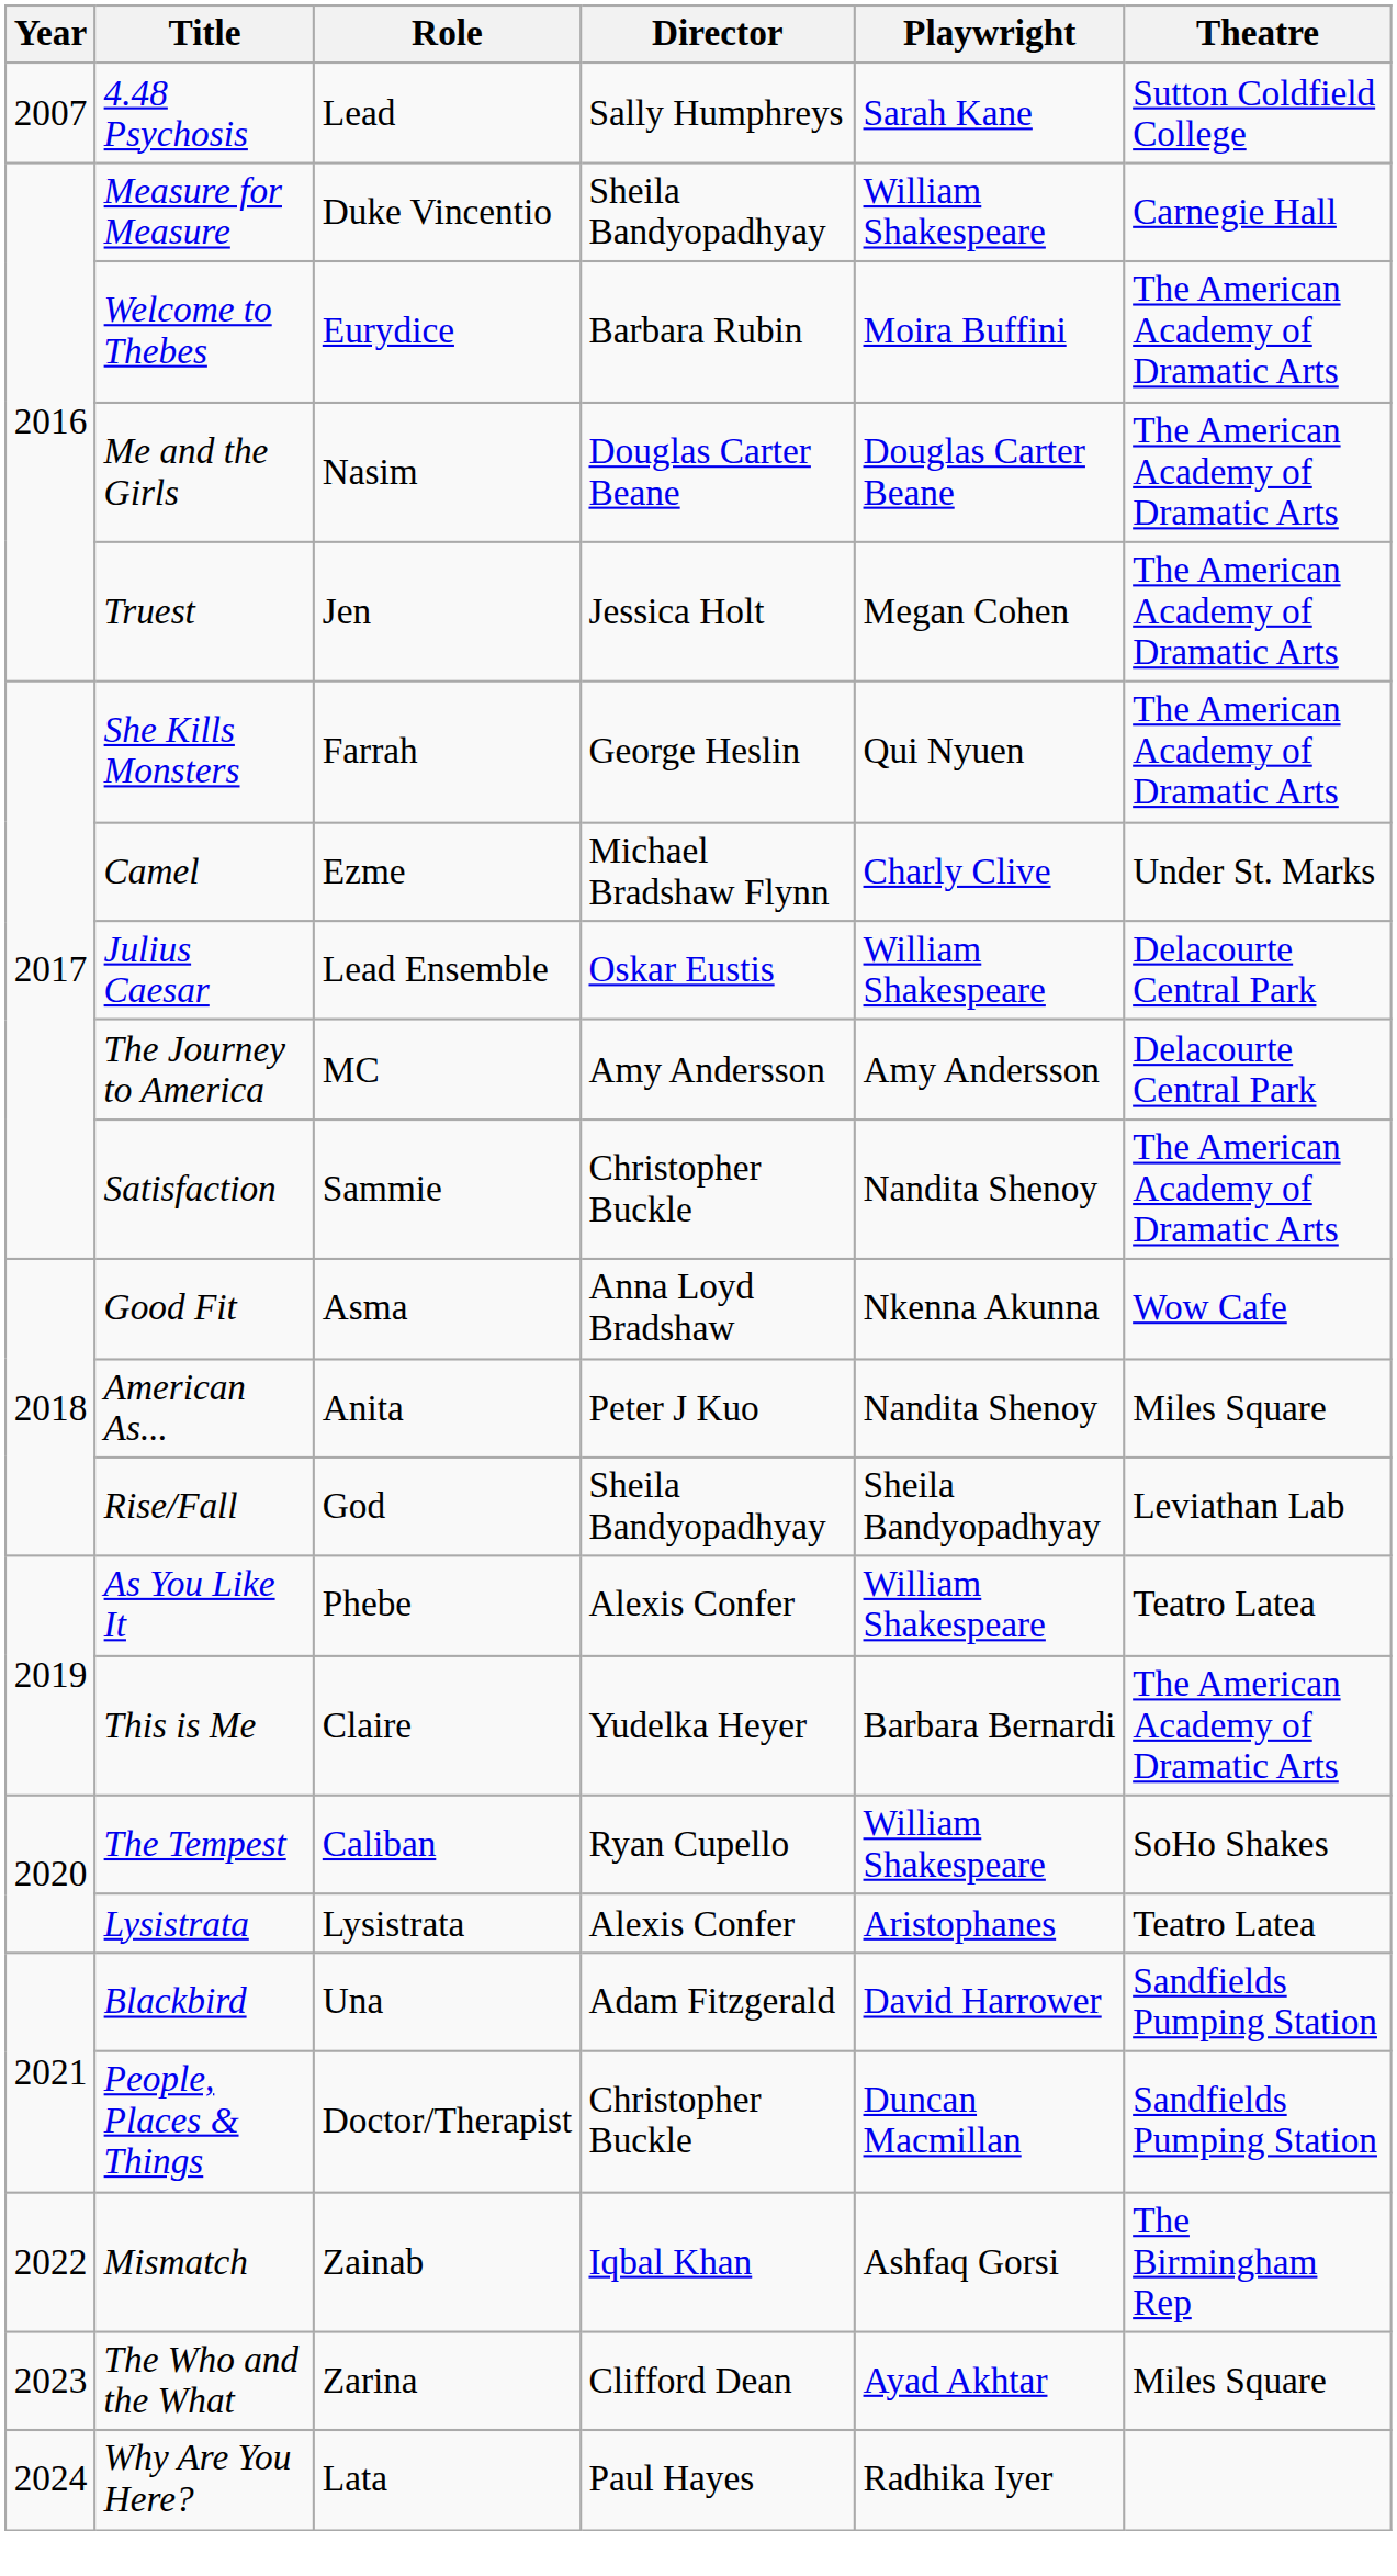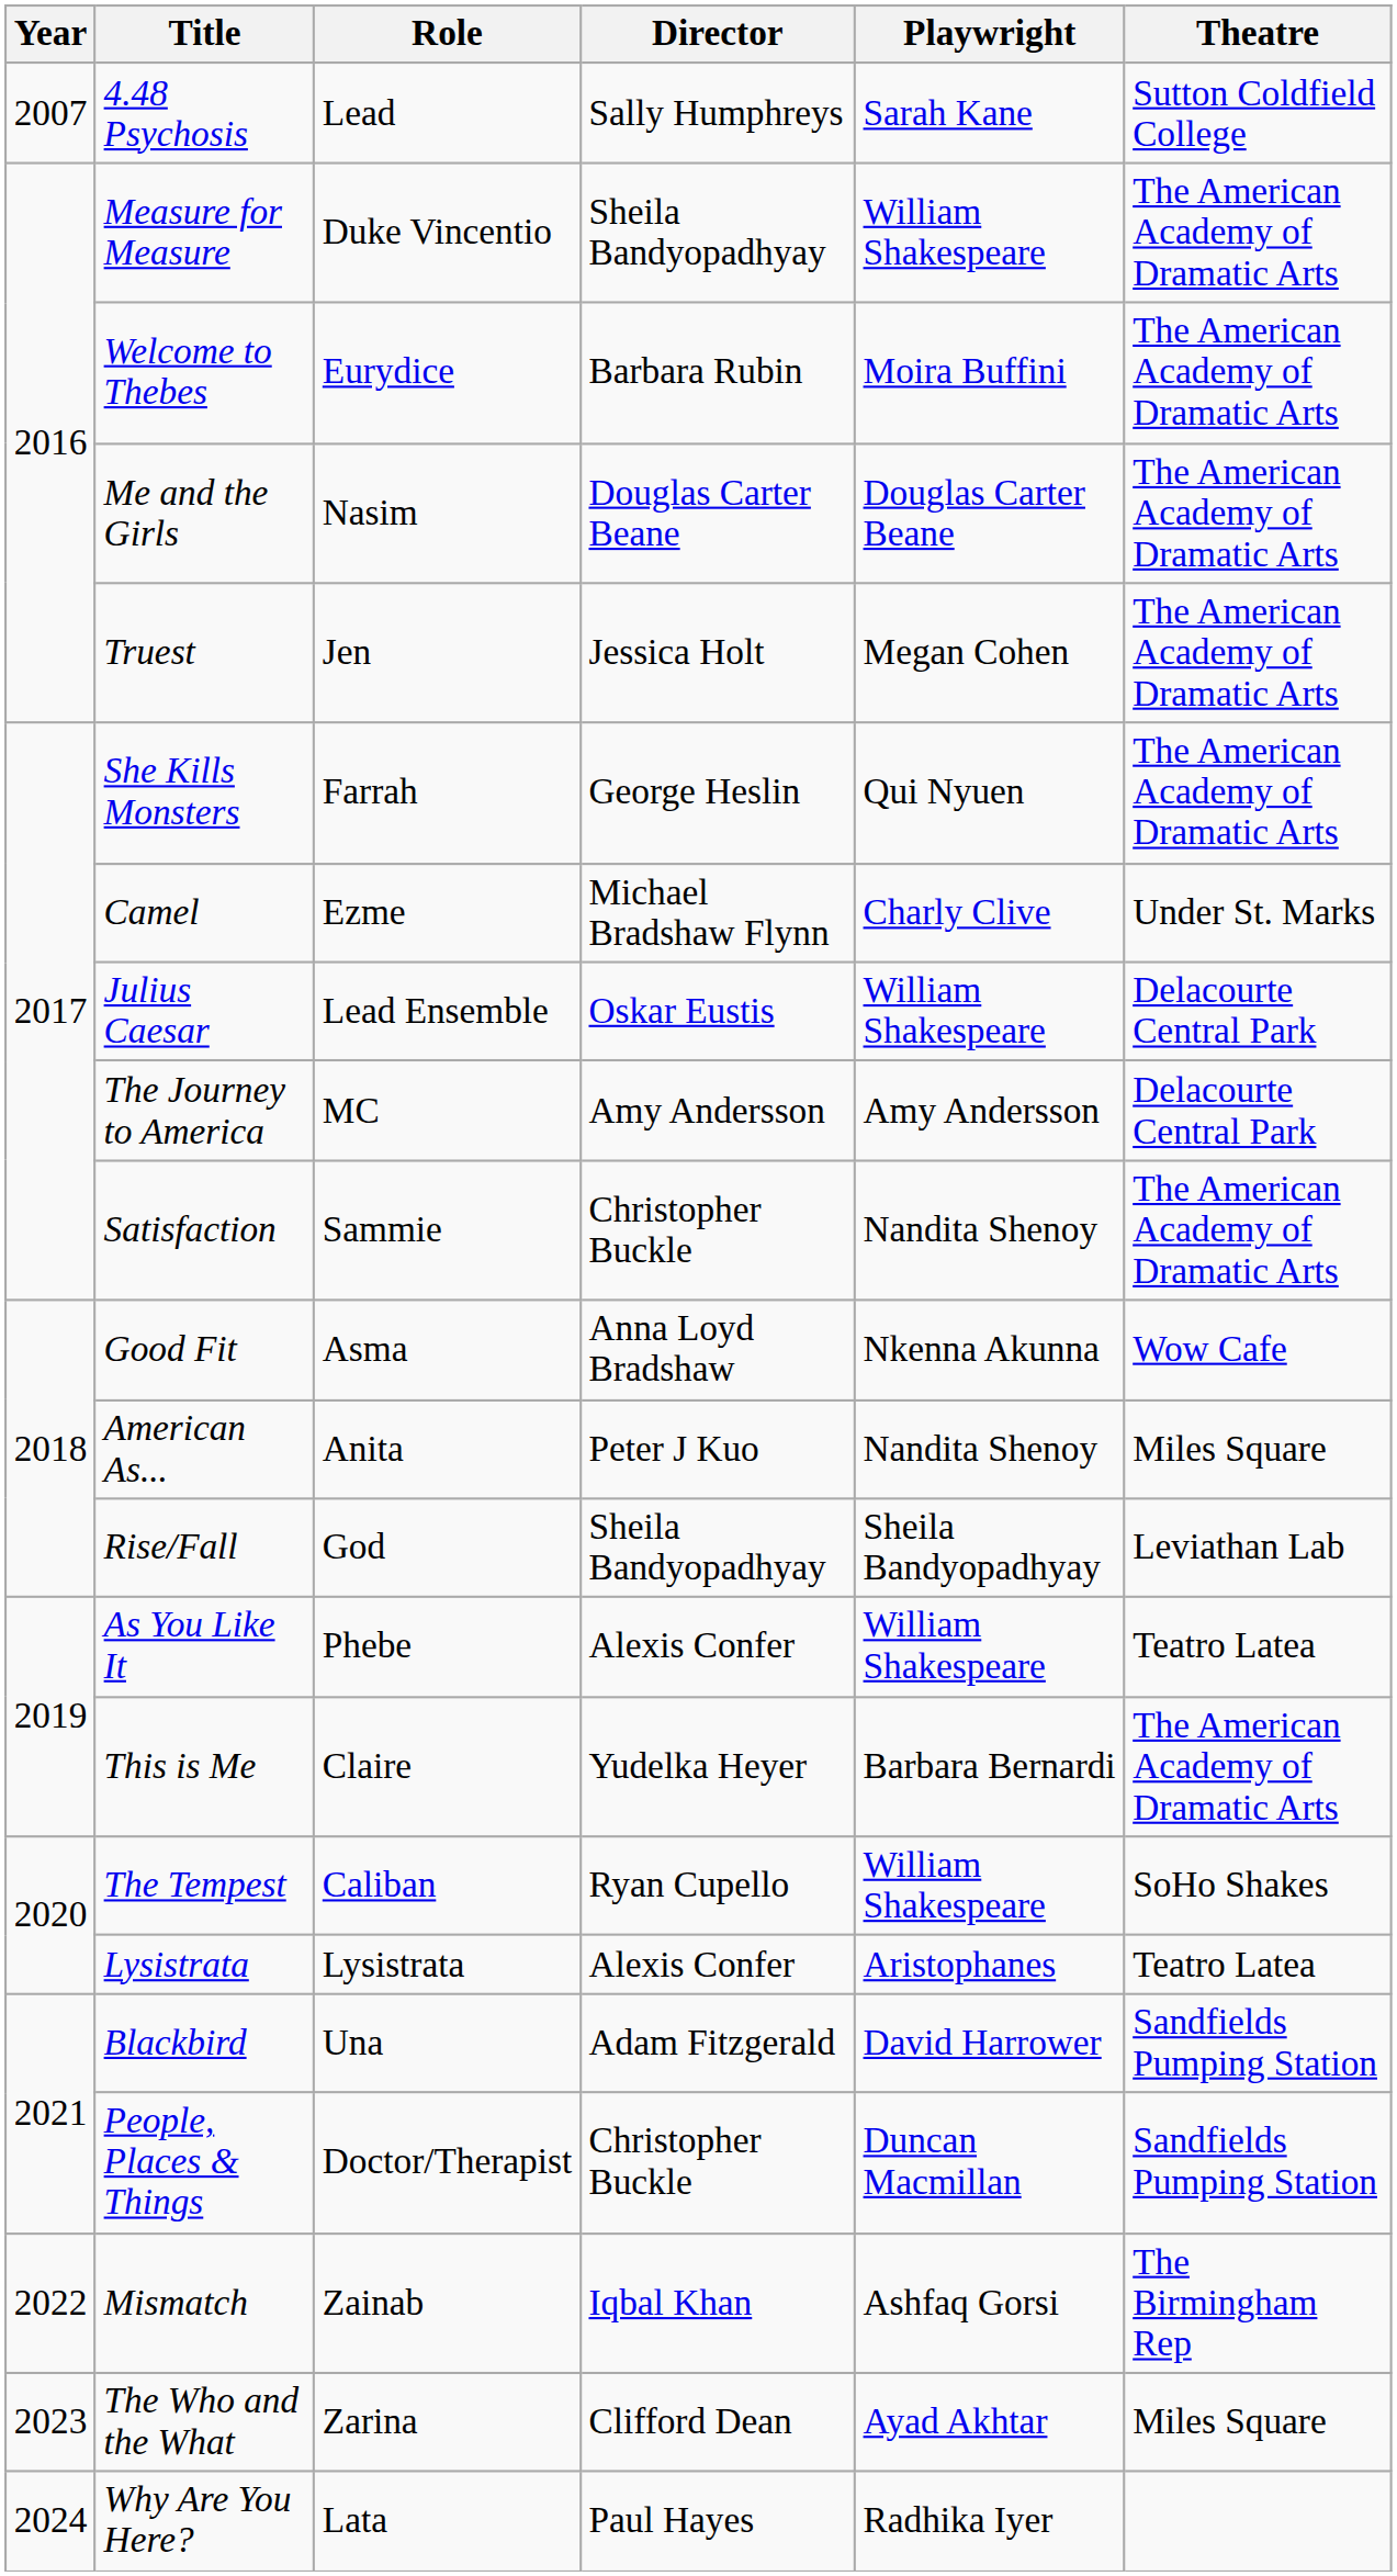Measure for Measure | Theatre: Carnegie Hall -> The American Academy of Dramatic Arts
